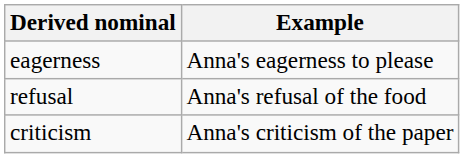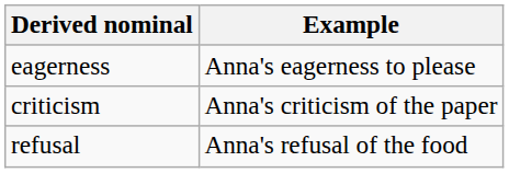rows swapped: refusal <-> criticism
